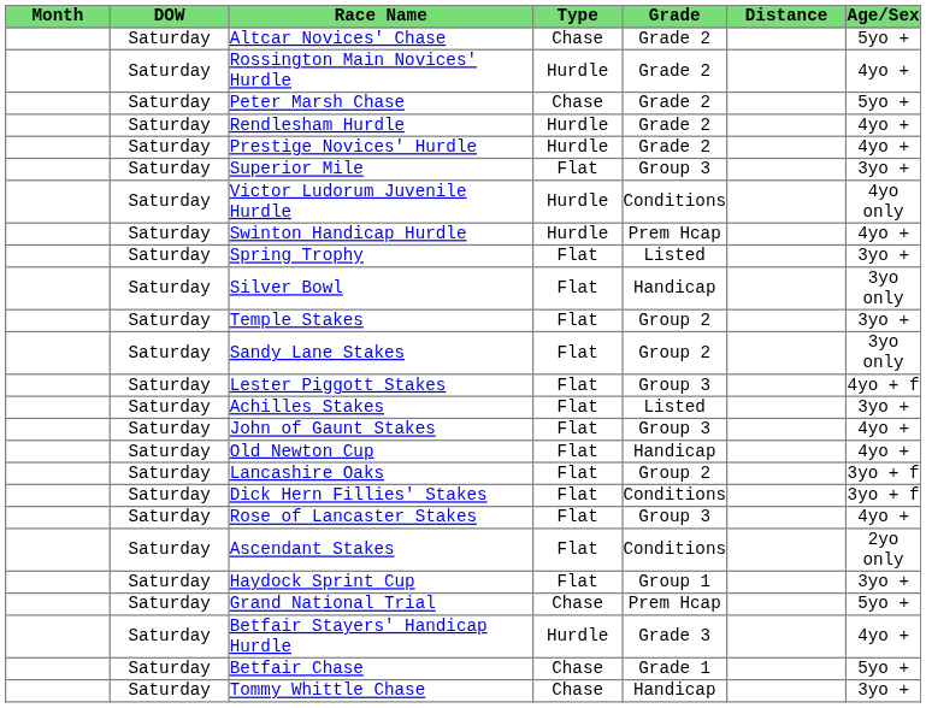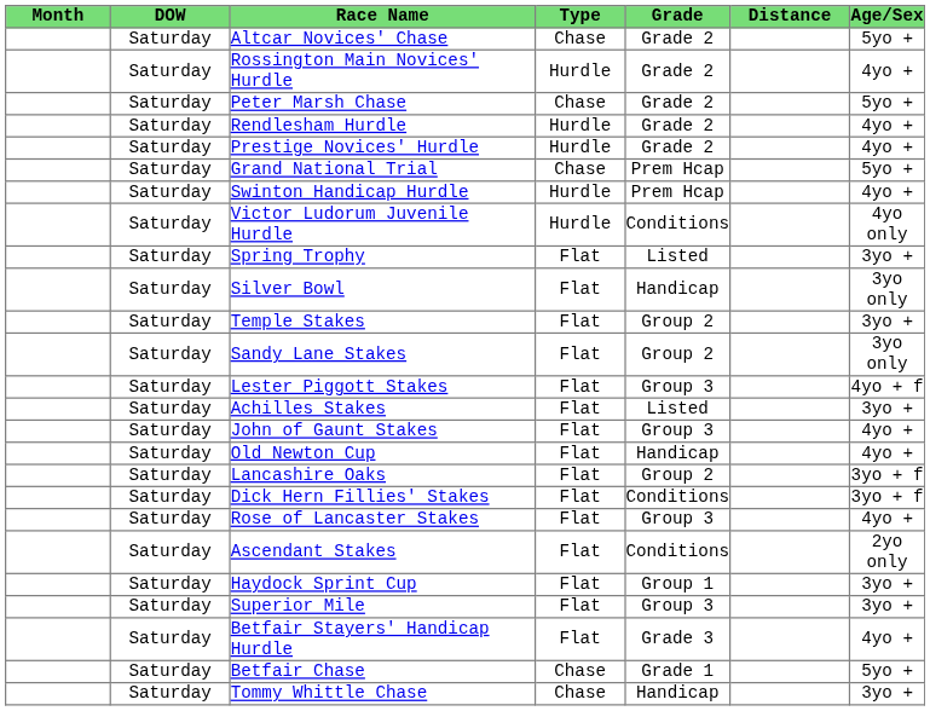rows swapped: Grand National Trial <-> Superior Mile
rows swapped: Victor Ludorum Juvenile Hurdle <-> Swinton Handicap Hurdle
Betfair Stayers' Handicap Hurdle | Type: Hurdle -> Flat
